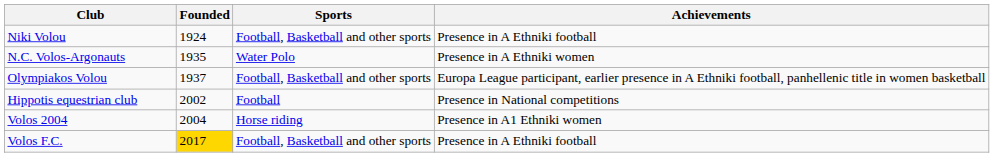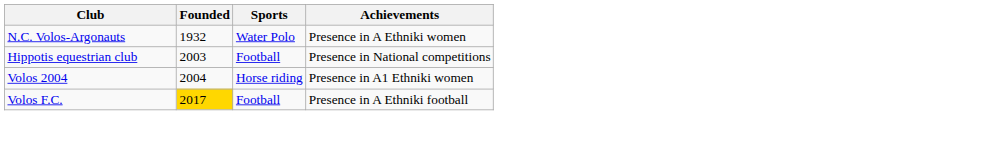- row: Niki Volou | 1924 | Football, Basketball and other sports | Presence in A Ethniki football
N.C. Volos-Argonauts | Founded: 1935 -> 1932
- row: Olympiakos Volou | 1937 | Football, Basketball and other sports | Europa League participant, earlier presence in A Ethniki football, panhellenic title in women basketball
Hippotis equestrian club | Founded: 2002 -> 2003
Volos F.C. | Sports: Football, Basketball and other sports -> Football
